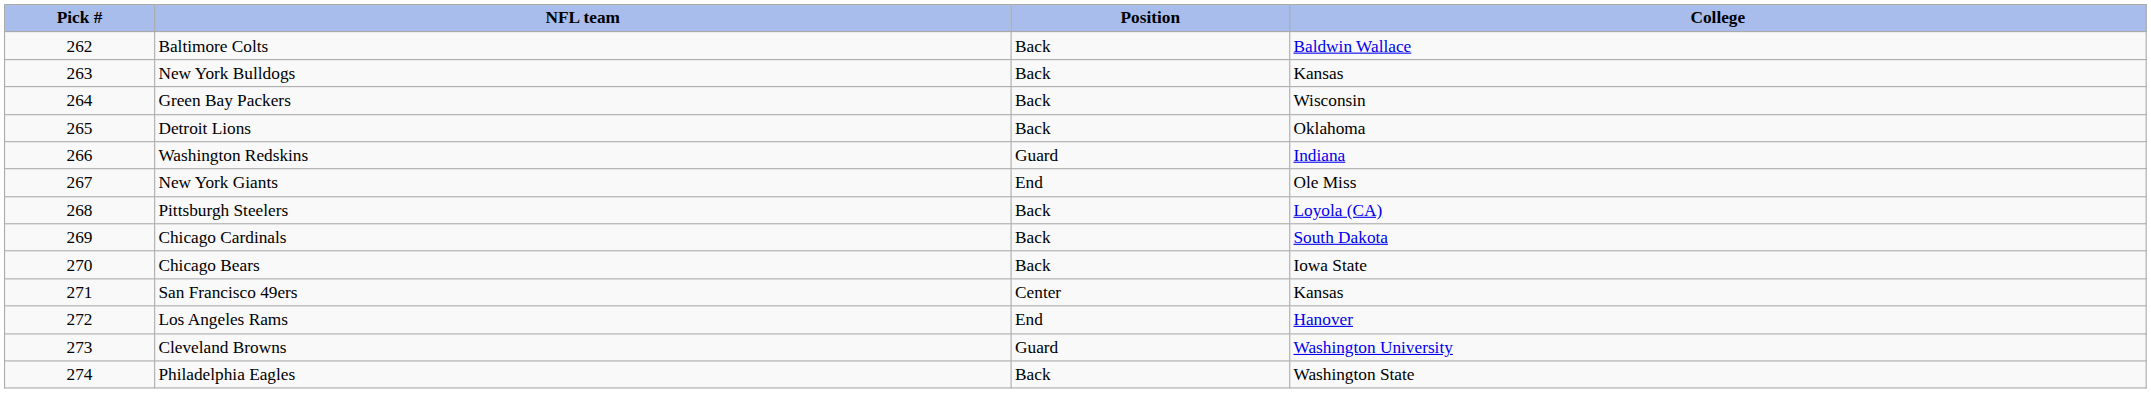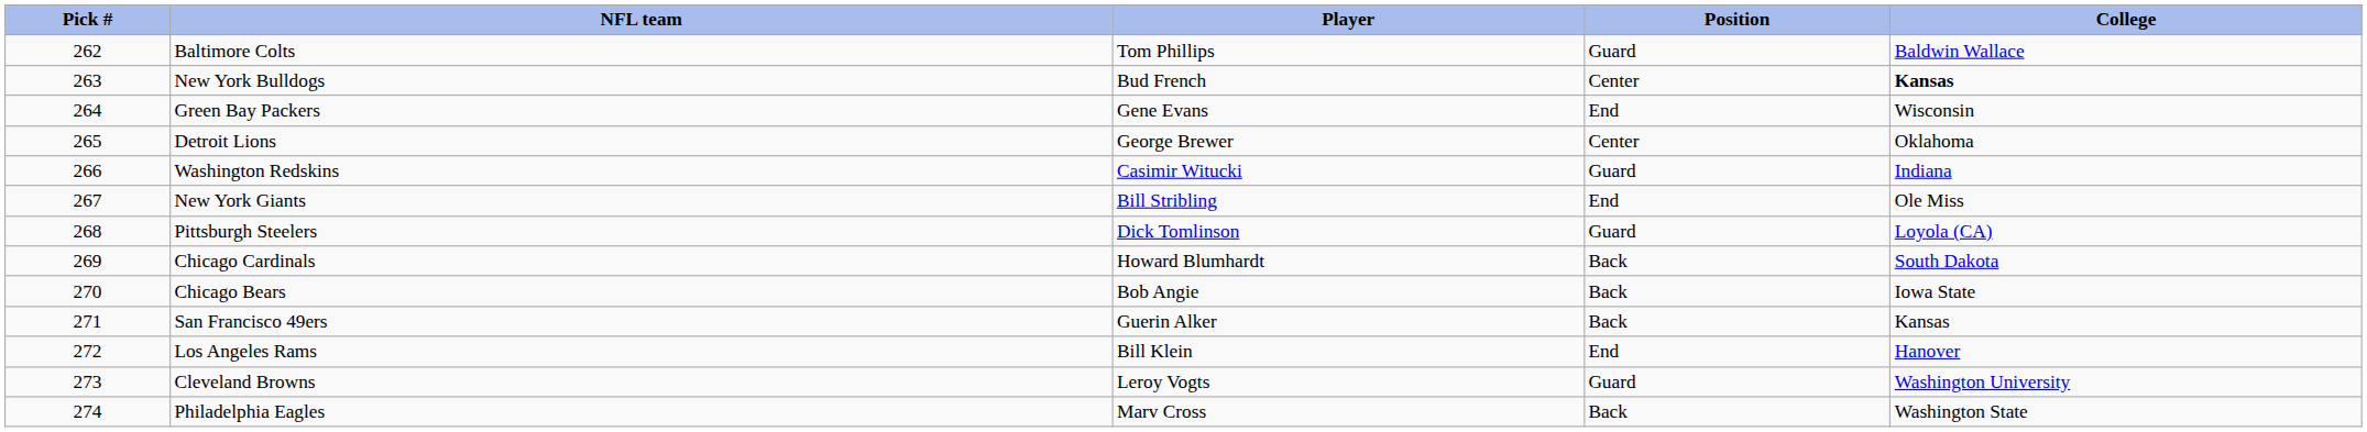+ column: Player | Tom Phillips | Bud French | Gene Evans | George Brewer | Casimir Witucki | Bill Stribling | Dick Tomlinson | Howard Blumhardt | Bob Angie | Guerin Alker | Bill Klein | Leroy Vogts | Marv Cross
Baltimore Colts | Position: Back -> Guard
New York Bulldogs | Position: Back -> Center
New York Bulldogs | College: normal -> bold
Green Bay Packers | Position: Back -> End
Detroit Lions | Position: Back -> Center
Pittsburgh Steelers | Position: Back -> Guard
San Francisco 49ers | Position: Center -> Back
